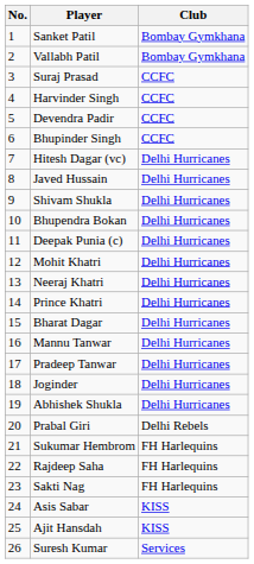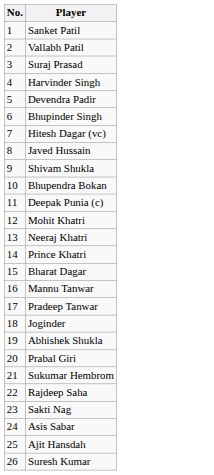- column: Club | Bombay Gymkhana | Bombay Gymkhana | CCFC | CCFC | CCFC | CCFC | Delhi Hurricanes | Delhi Hurricanes | Delhi Hurricanes | Delhi Hurricanes | Delhi Hurricanes | Delhi Hurricanes | Delhi Hurricanes | Delhi Hurricanes | Delhi Hurricanes | Delhi Hurricanes | Delhi Hurricanes | Delhi Hurricanes | Delhi Hurricanes | Delhi Rebels | FH Harlequins | FH Harlequins | FH Harlequins | KISS | KISS | Services
